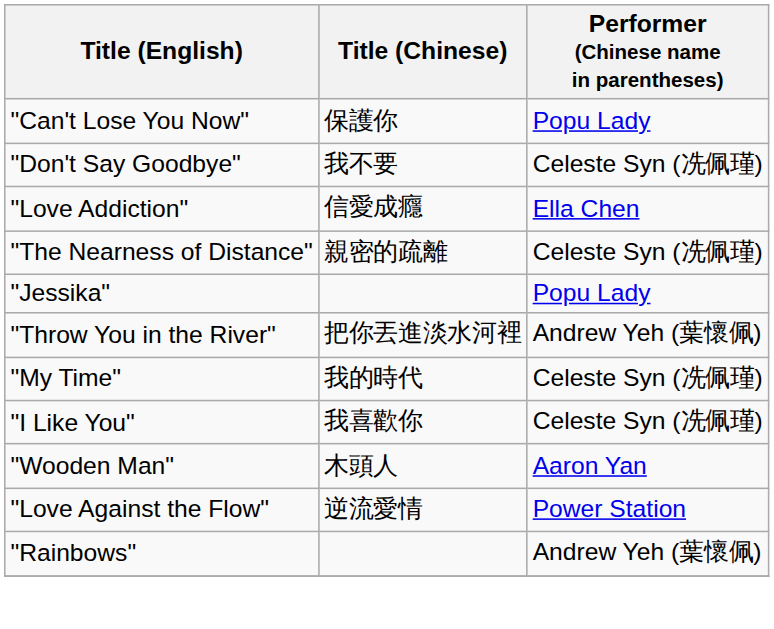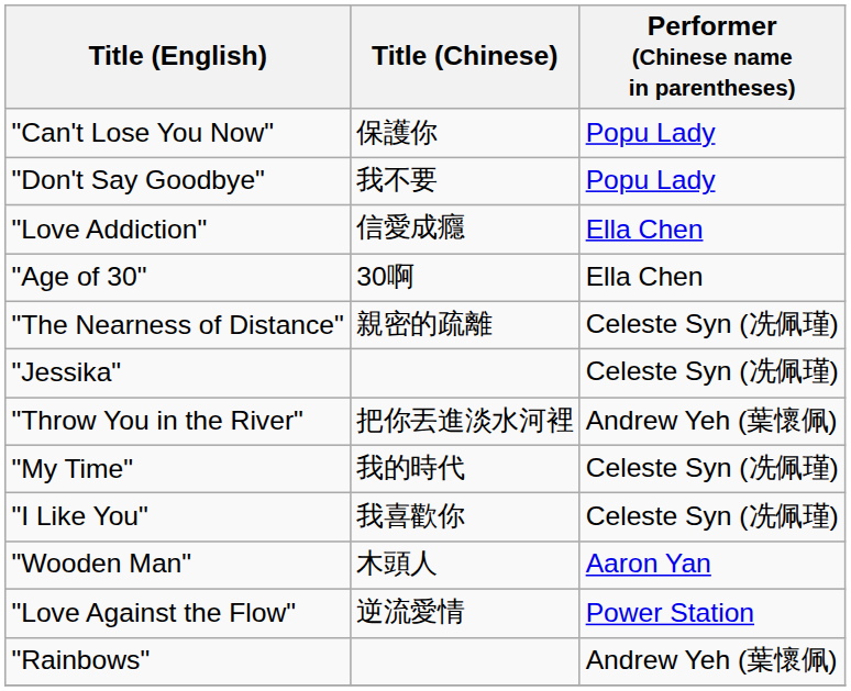"Don't Say Goodbye" | Performer (Chinese name in parentheses): Celeste Syn (冼佩瑾) -> Popu Lady
+ row: "Age of 30" | 30啊 | Ella Chen
"Jessika" | Performer (Chinese name in parentheses): Popu Lady -> Celeste Syn (冼佩瑾)
